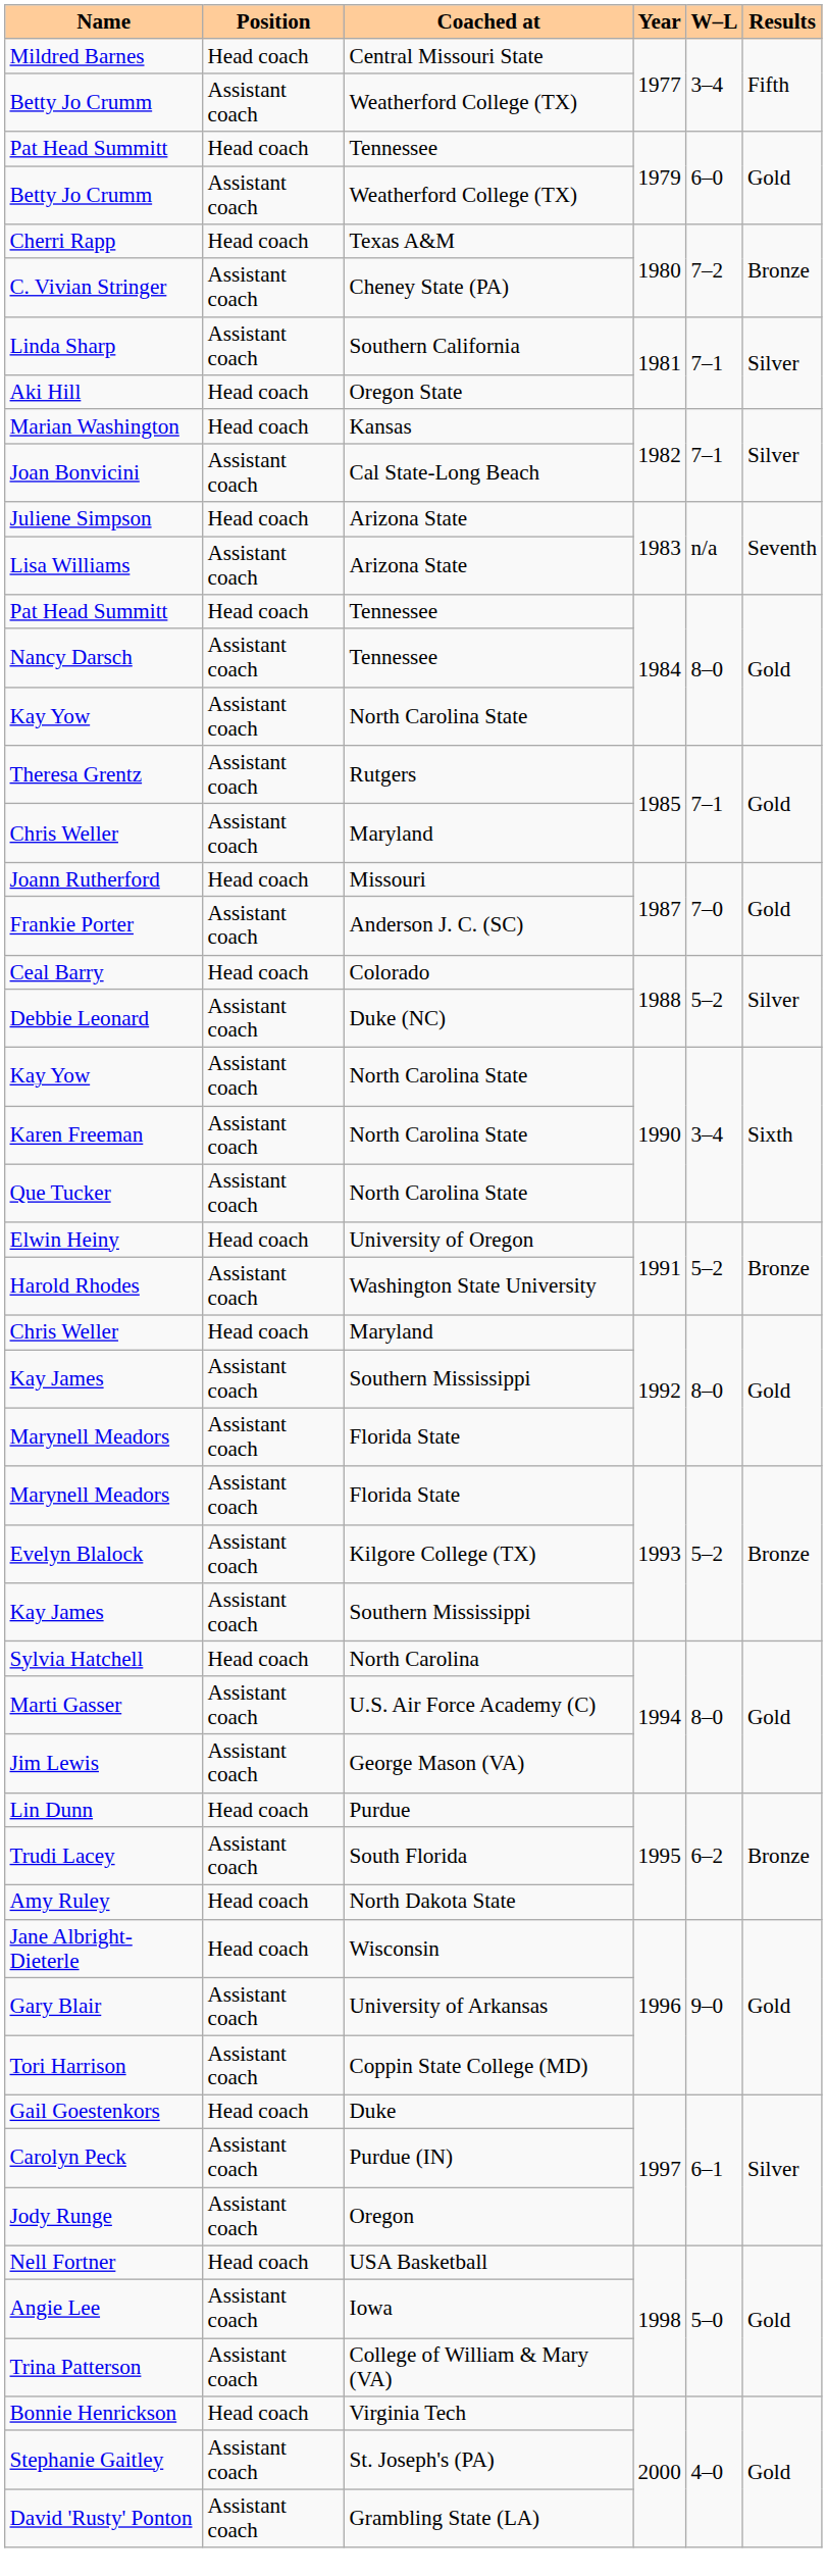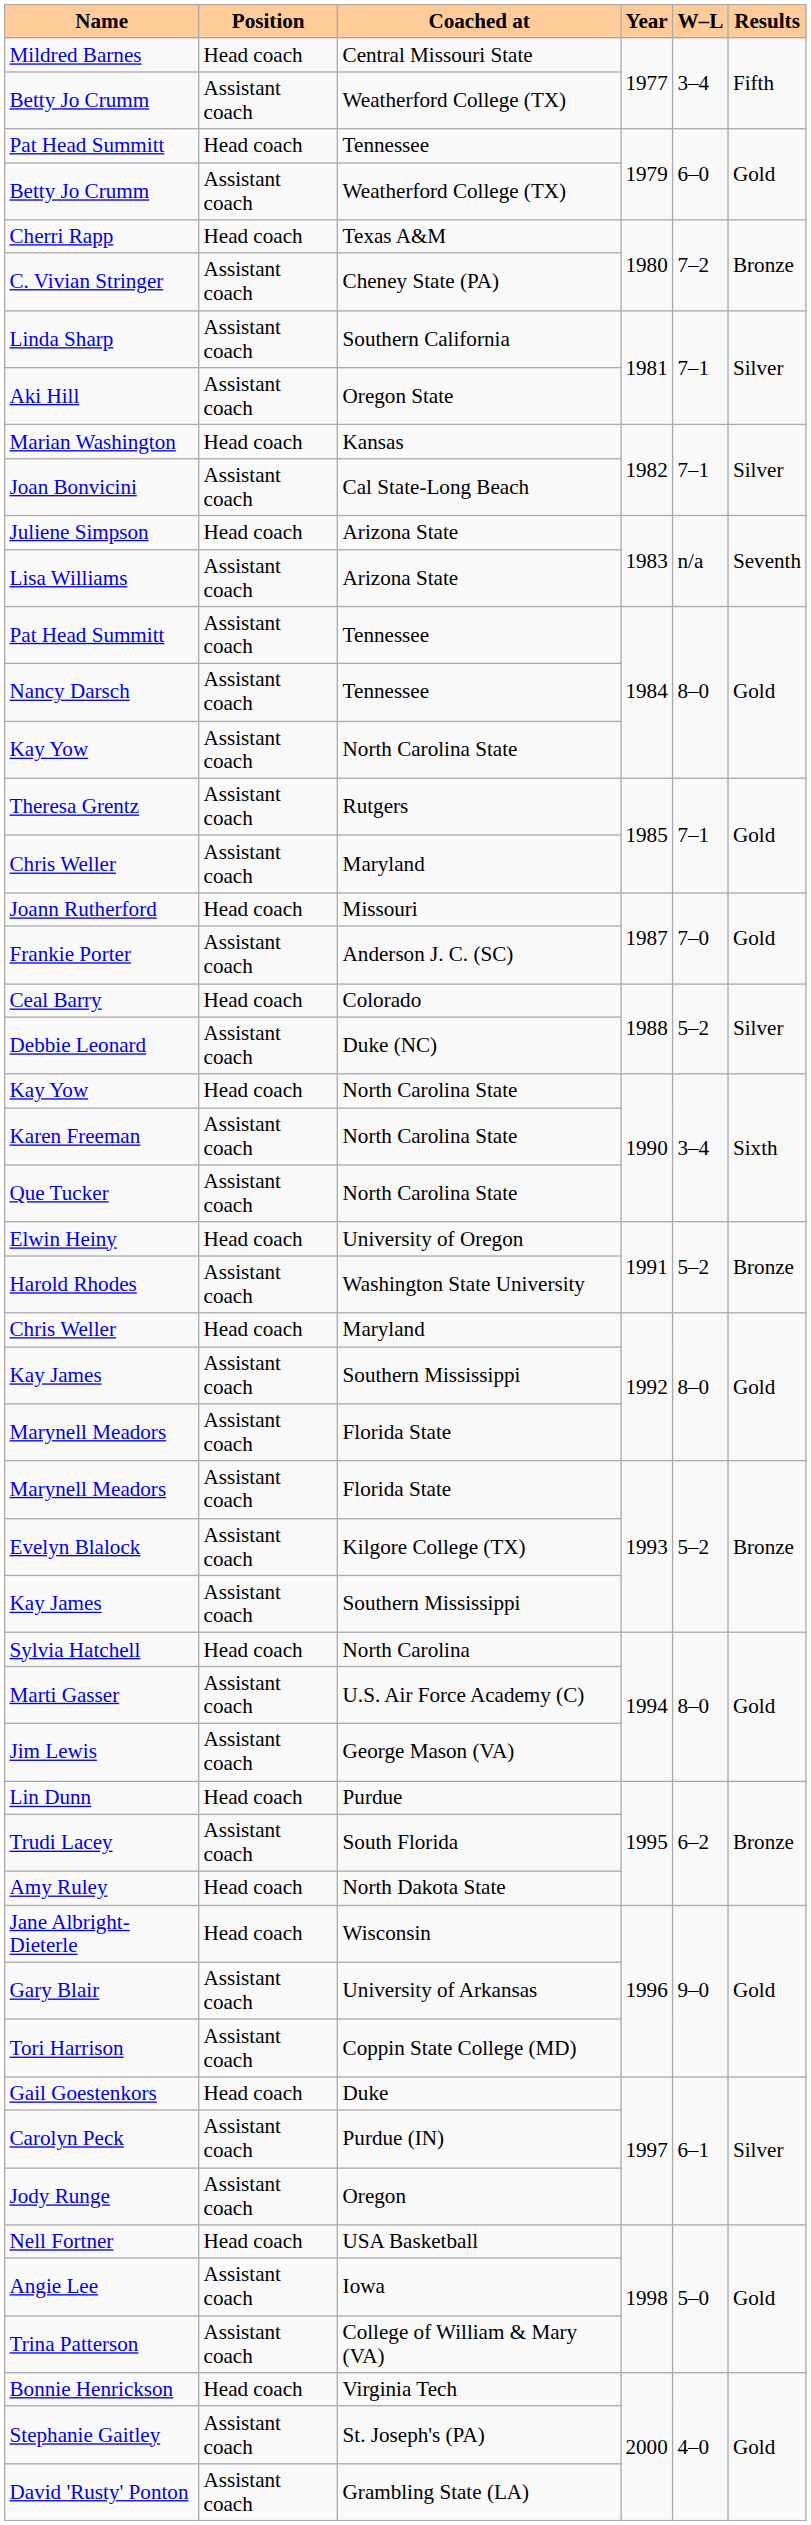Aki Hill | Position: Head coach -> Assistant coach
Pat Head Summitt / 1984 | Position: Head coach -> Assistant coach
Kay Yow / 1990 | Position: Assistant coach -> Head coach
